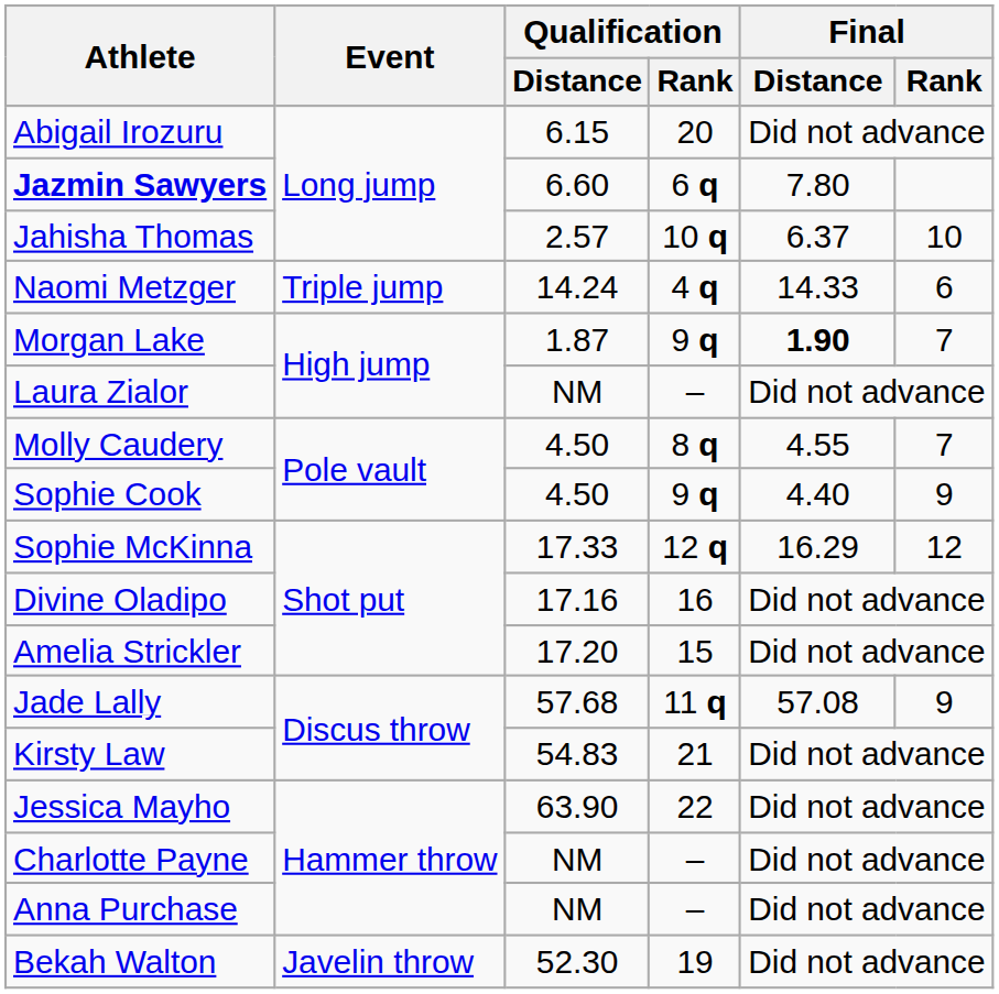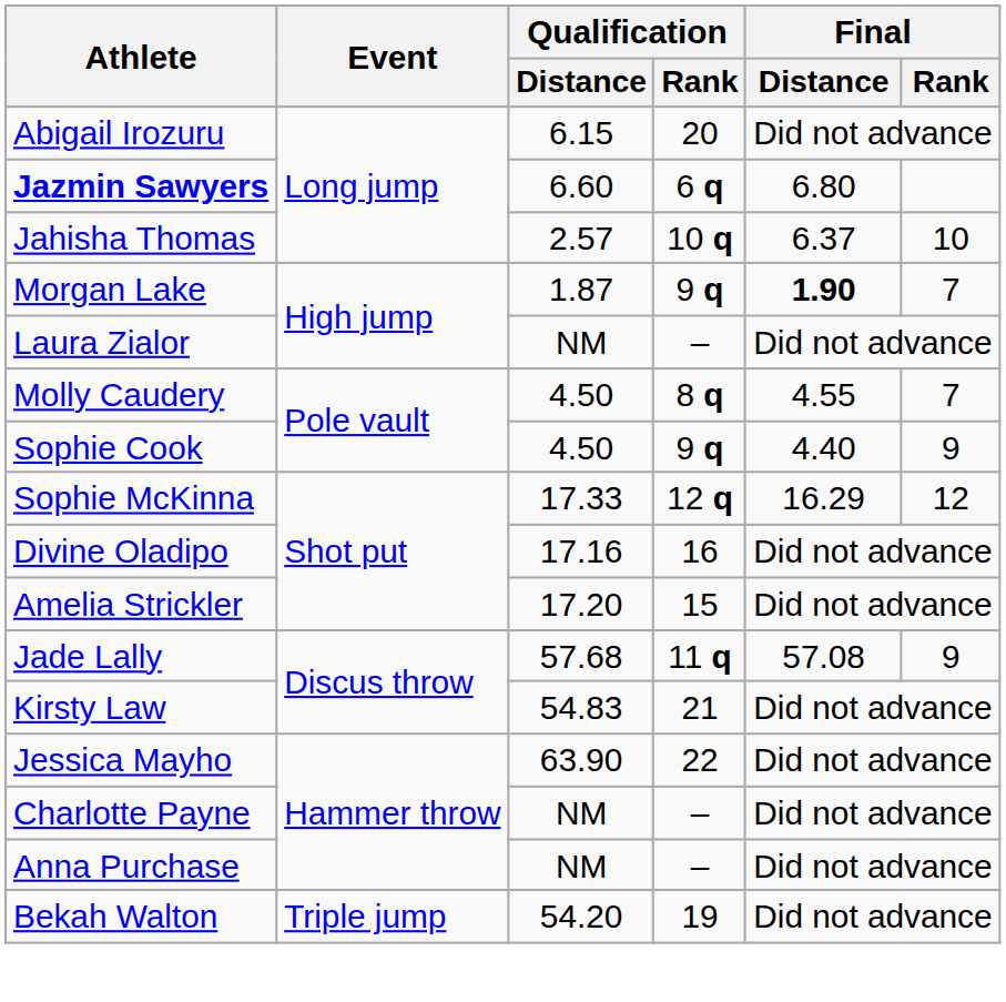Jazmin Sawyers | Final / Distance: 7.80 -> 6.80
- row: Naomi Metzger | Triple jump | 14.24 | 4 q | 14.33 | 6
Bekah Walton | Event: Javelin throw -> Triple jump
Bekah Walton | Qualification / Distance: 52.30 -> 54.20
